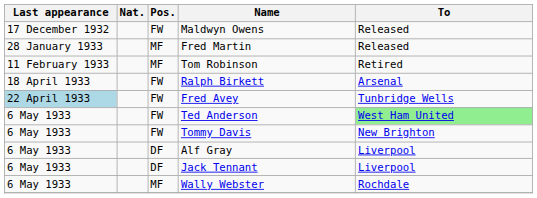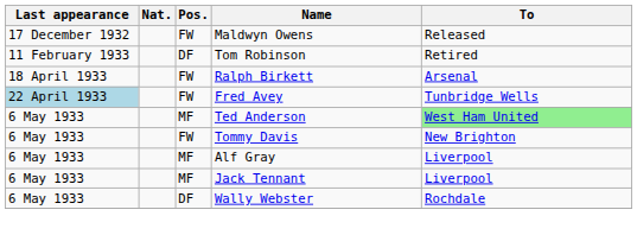- row: 28 January 1933 | MF | Fred Martin | Released
Tom Robinson | Pos.: MF -> DF
Ted Anderson | Pos.: FW -> MF
Alf Gray | Pos.: DF -> MF
Jack Tennant | Pos.: DF -> MF
Wally Webster | Pos.: MF -> DF
